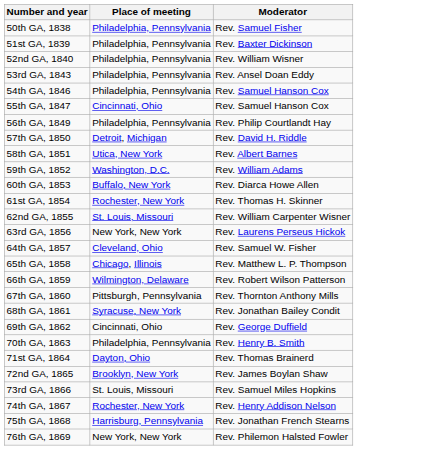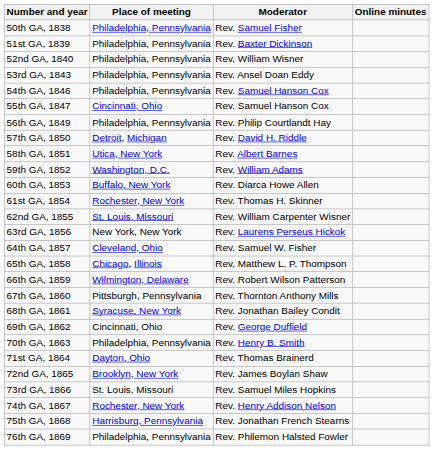+ column: Online minutes
76th GA, 1869 | Place of meeting: New York, New York -> Philadelphia, Pennsylvania
